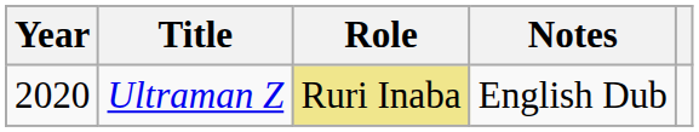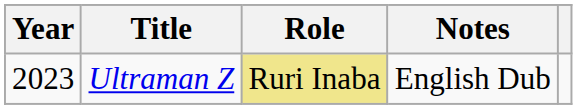Ultraman Z | Year: 2020 -> 2023
